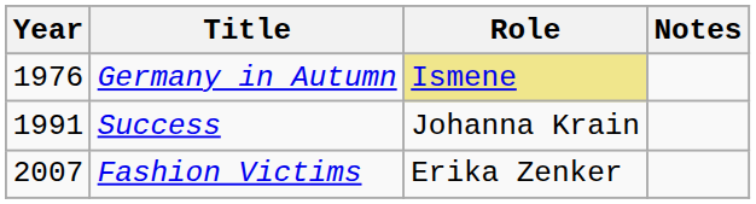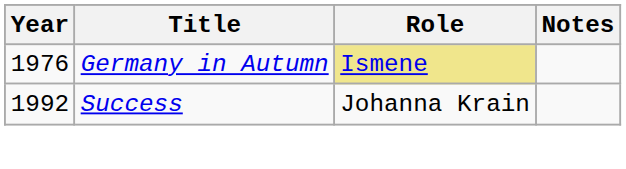Success | Year: 1991 -> 1992
- row: 2007 | Fashion Victims | Erika Zenker
